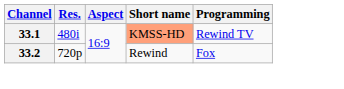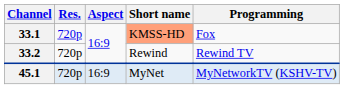33.1 | Res.: 480i -> 720p
33.1 | Programming: Rewind TV -> Fox
33.2 | Programming: Fox -> Rewind TV
+ row: 45.1 | 720p | 16:9 | MyNet | MyNetworkTV (KSHV-TV)
